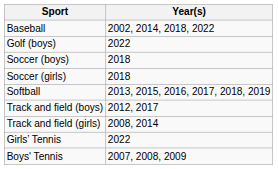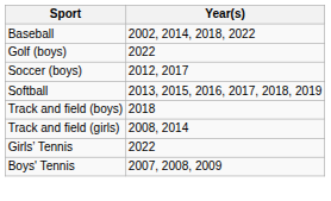Soccer (boys) | Year(s): 2018 -> 2012, 2017
- row: Soccer (girls) | 2018
Track and field (boys) | Year(s): 2012, 2017 -> 2018
